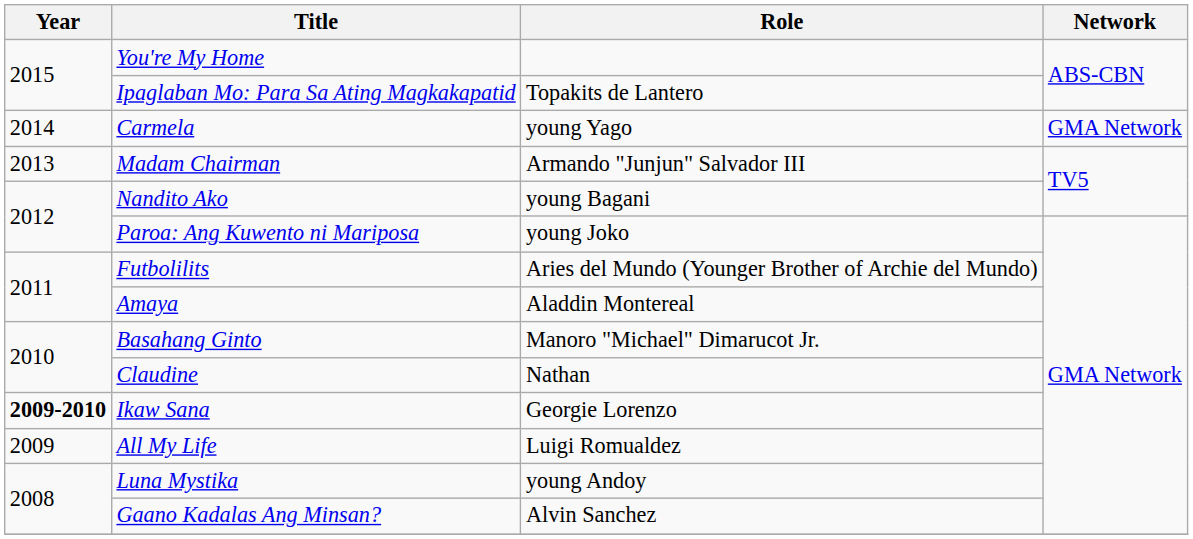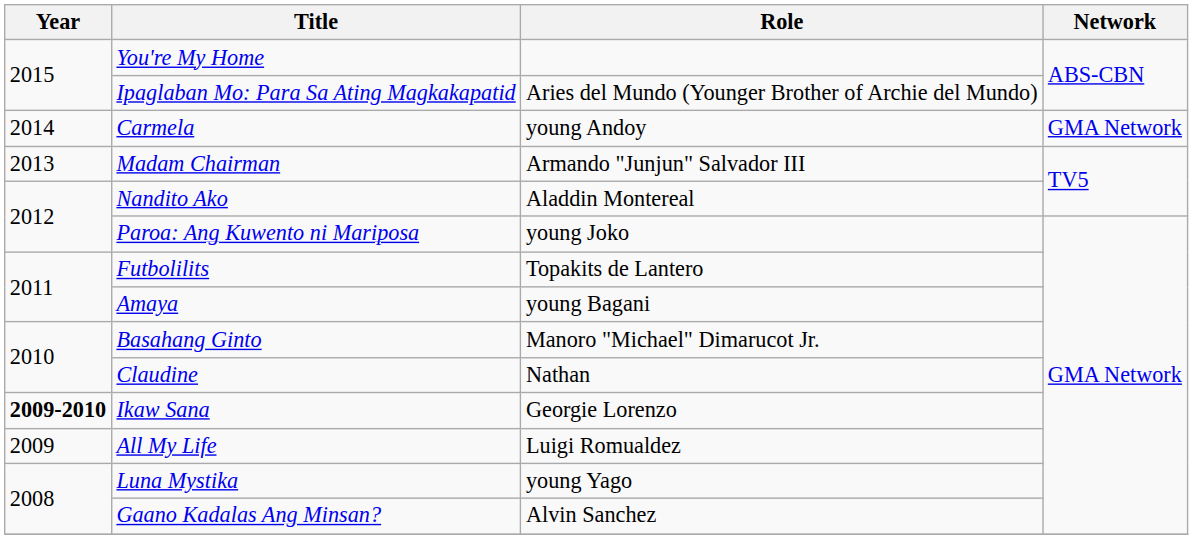Ipaglaban Mo: Para Sa Ating Magkakapatid | Role: Topakits de Lantero -> Aries del Mundo (Younger Brother of Archie del Mundo)
Carmela | Role: young Yago -> young Andoy
Nandito Ako | Role: young Bagani -> Aladdin Montereal
Futbolilits | Role: Aries del Mundo (Younger Brother of Archie del Mundo) -> Topakits de Lantero
Amaya | Role: Aladdin Montereal -> young Bagani
Luna Mystika | Role: young Andoy -> young Yago
